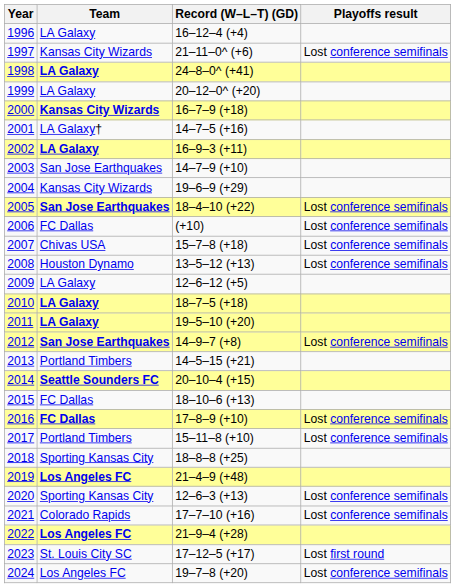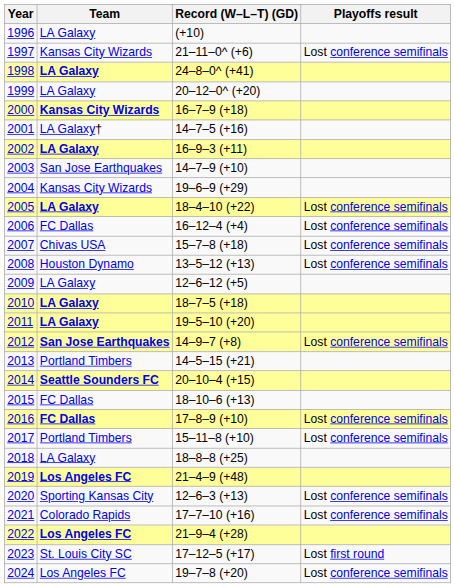1996 | Record (W–L–T) (GD): 16–12–4 (+4) -> (+10)
2005 | Team: San Jose Earthquakes -> LA Galaxy
2006 | Record (W–L–T) (GD): (+10) -> 16–12–4 (+4)
2018 | Team: Sporting Kansas City -> LA Galaxy
